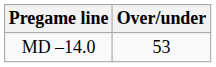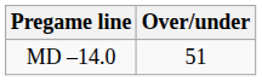MD –14.0 | Over/under: 53 -> 51
